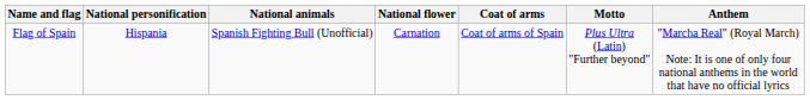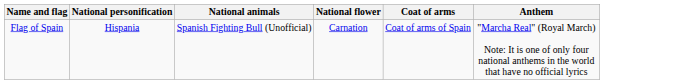- column: Motto | Plus Ultra (Latin) "Further beyond"
